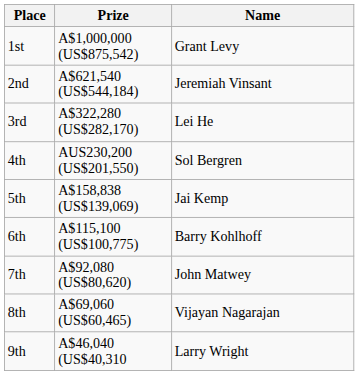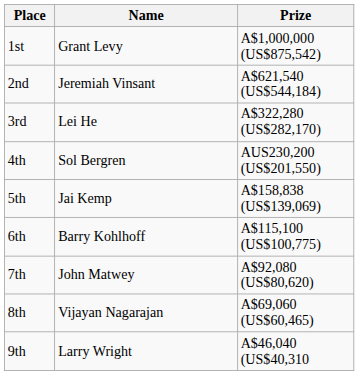columns swapped: Name <-> Prize
